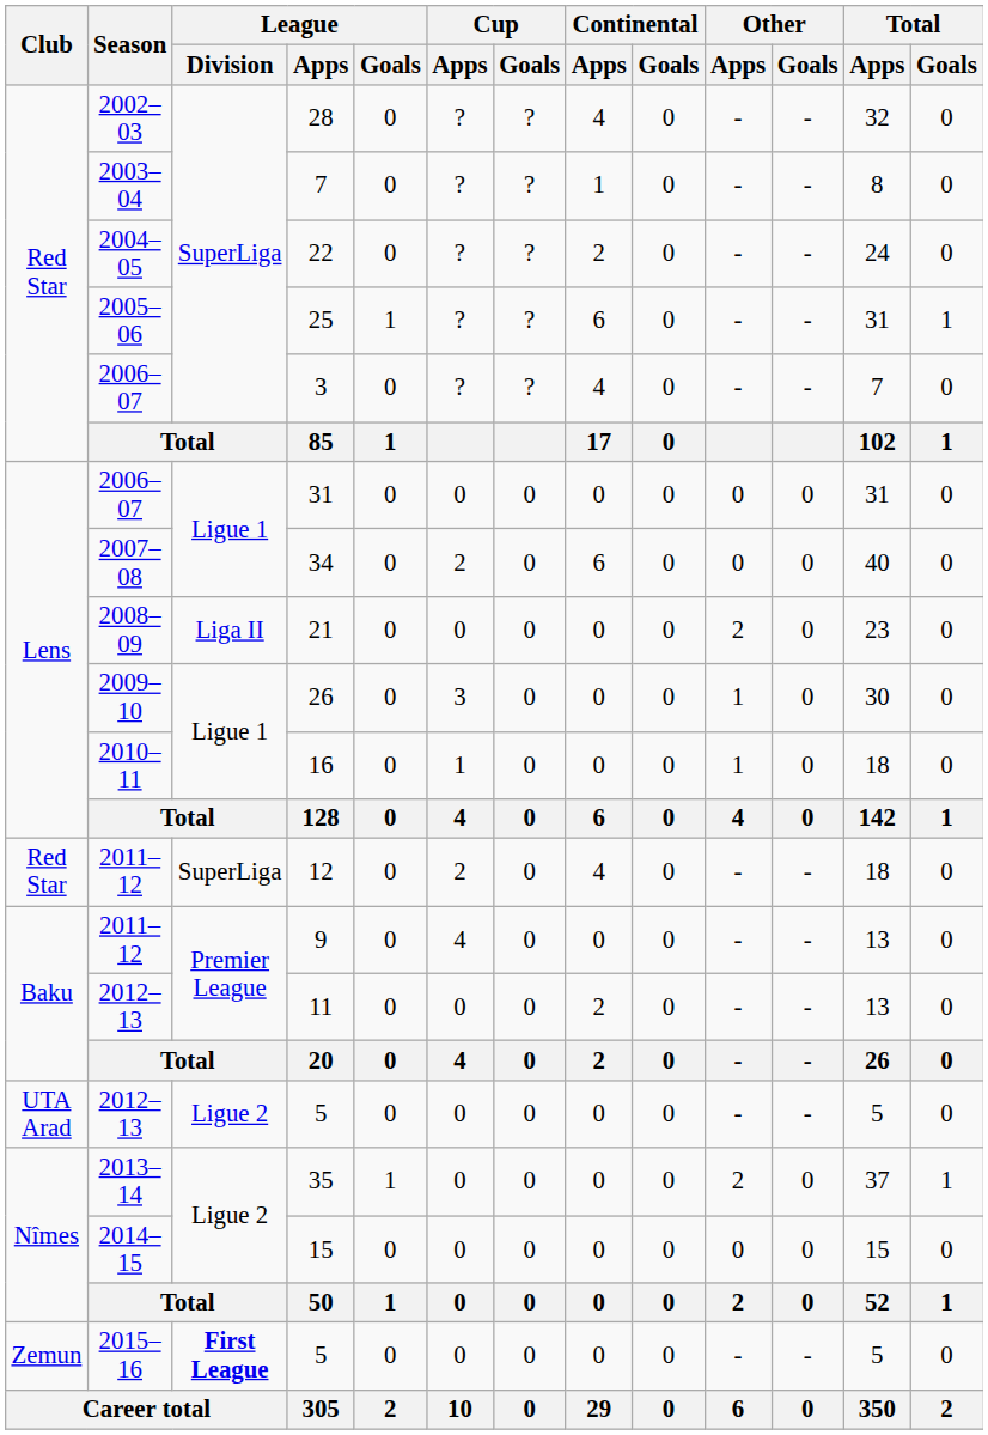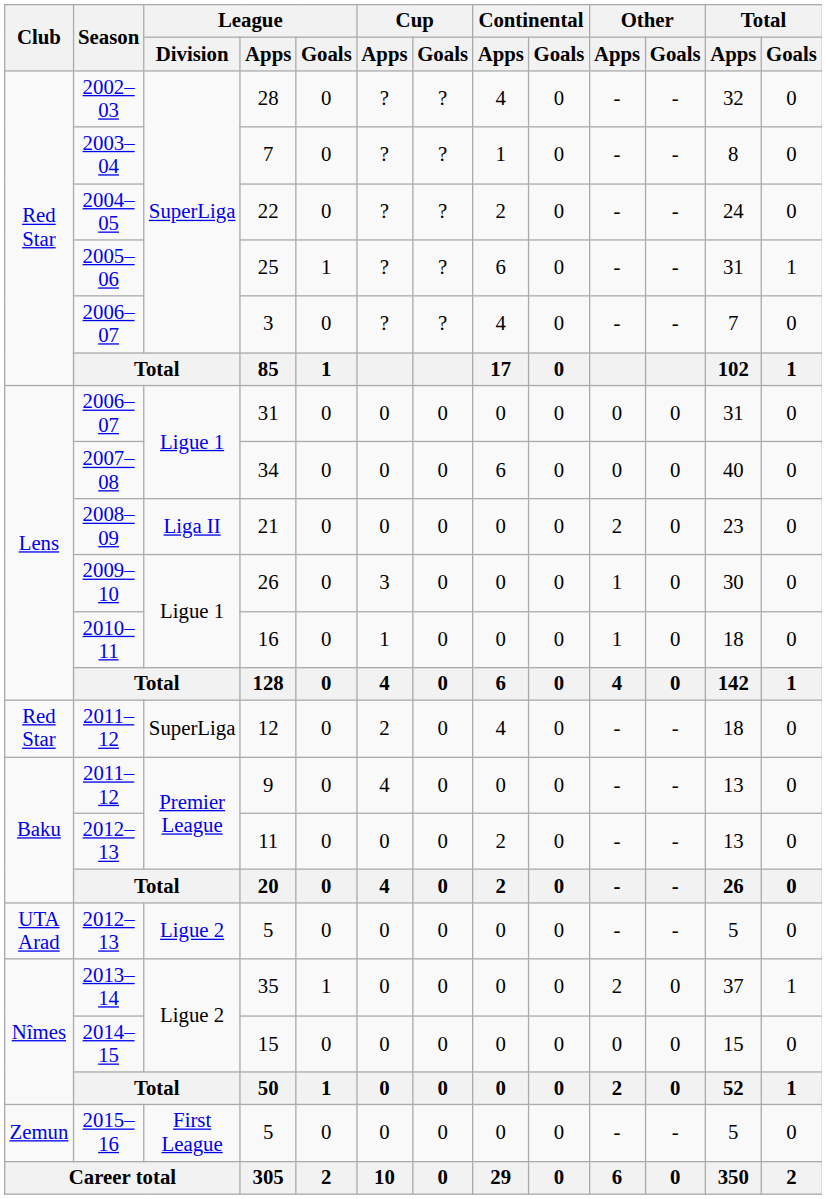34 | Cup / Apps: 2 -> 0
2015–16 / 5 | League / Division: bold -> normal
